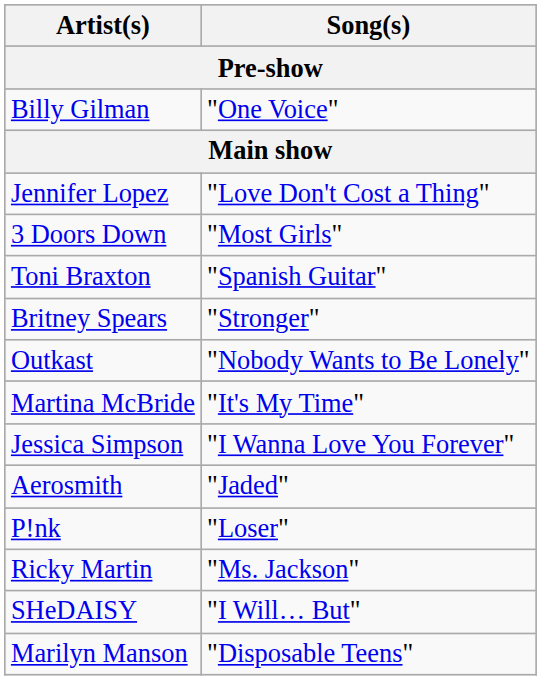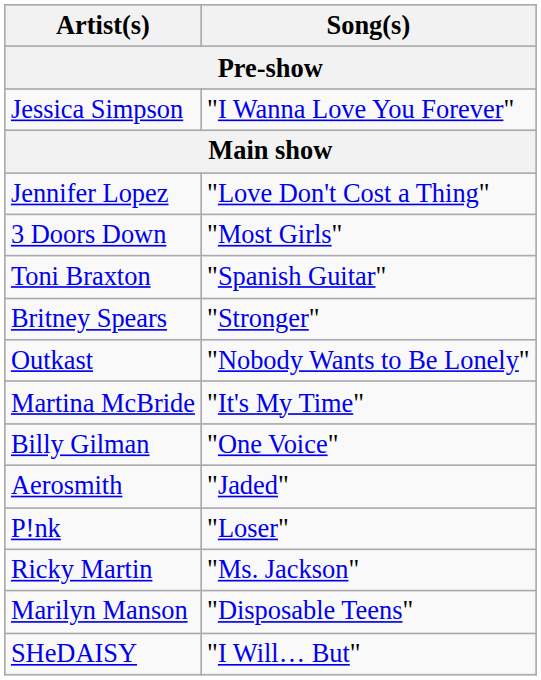rows swapped: Billy Gilman <-> Jessica Simpson
rows swapped: SHeDAISY <-> Marilyn Manson
